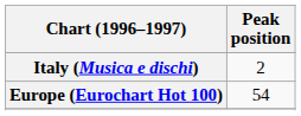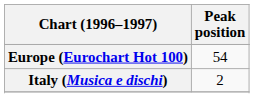rows swapped: Europe (Eurochart Hot 100) <-> Italy (Musica e dischi)
